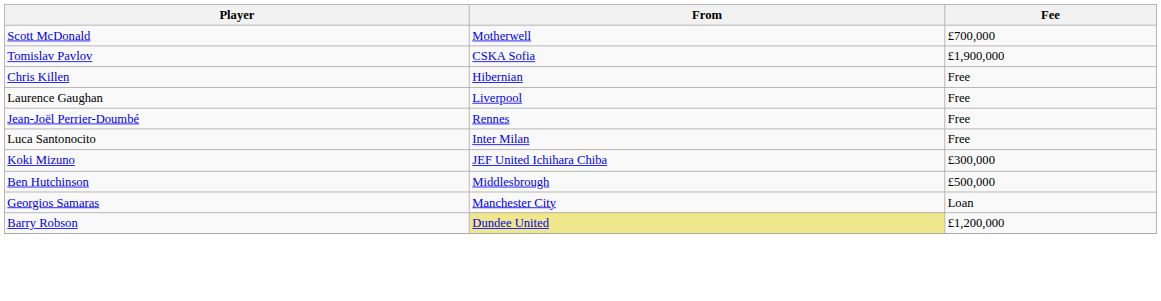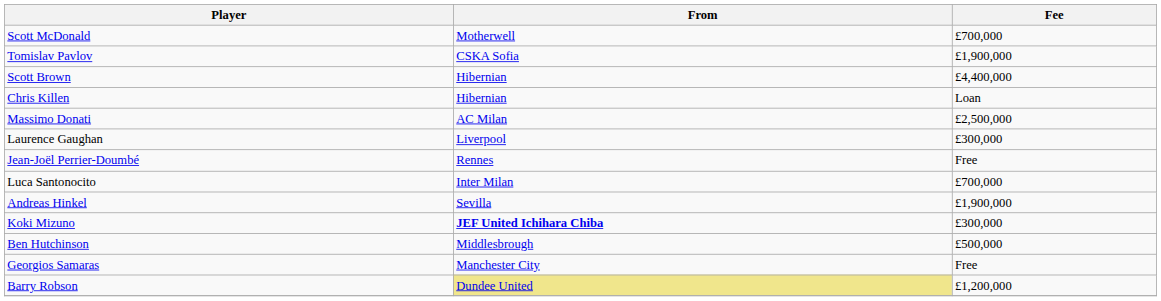+ row: Scott Brown | Hibernian | £4,400,000
Chris Killen | Fee: Free -> Loan
+ row: Massimo Donati | AC Milan | £2,500,000
Laurence Gaughan | Fee: Free -> £300,000
Luca Santonocito | Fee: Free -> £700,000
+ row: Andreas Hinkel | Sevilla | £1,900,000
Koki Mizuno | From: normal -> bold
Georgios Samaras | Fee: Loan -> Free
